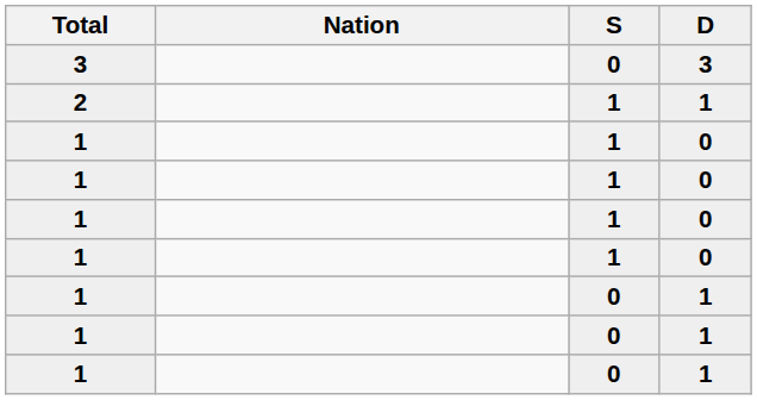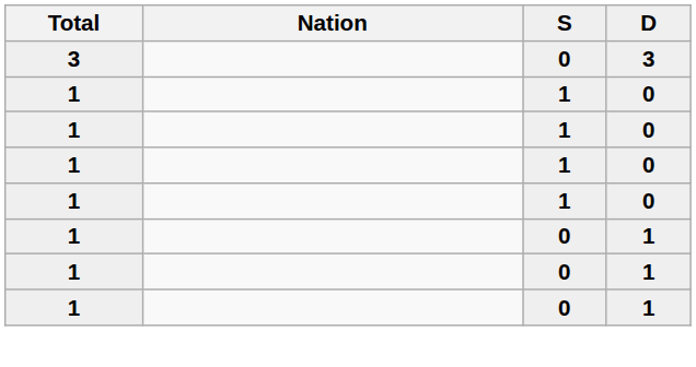- row: 2 | 1 | 1
